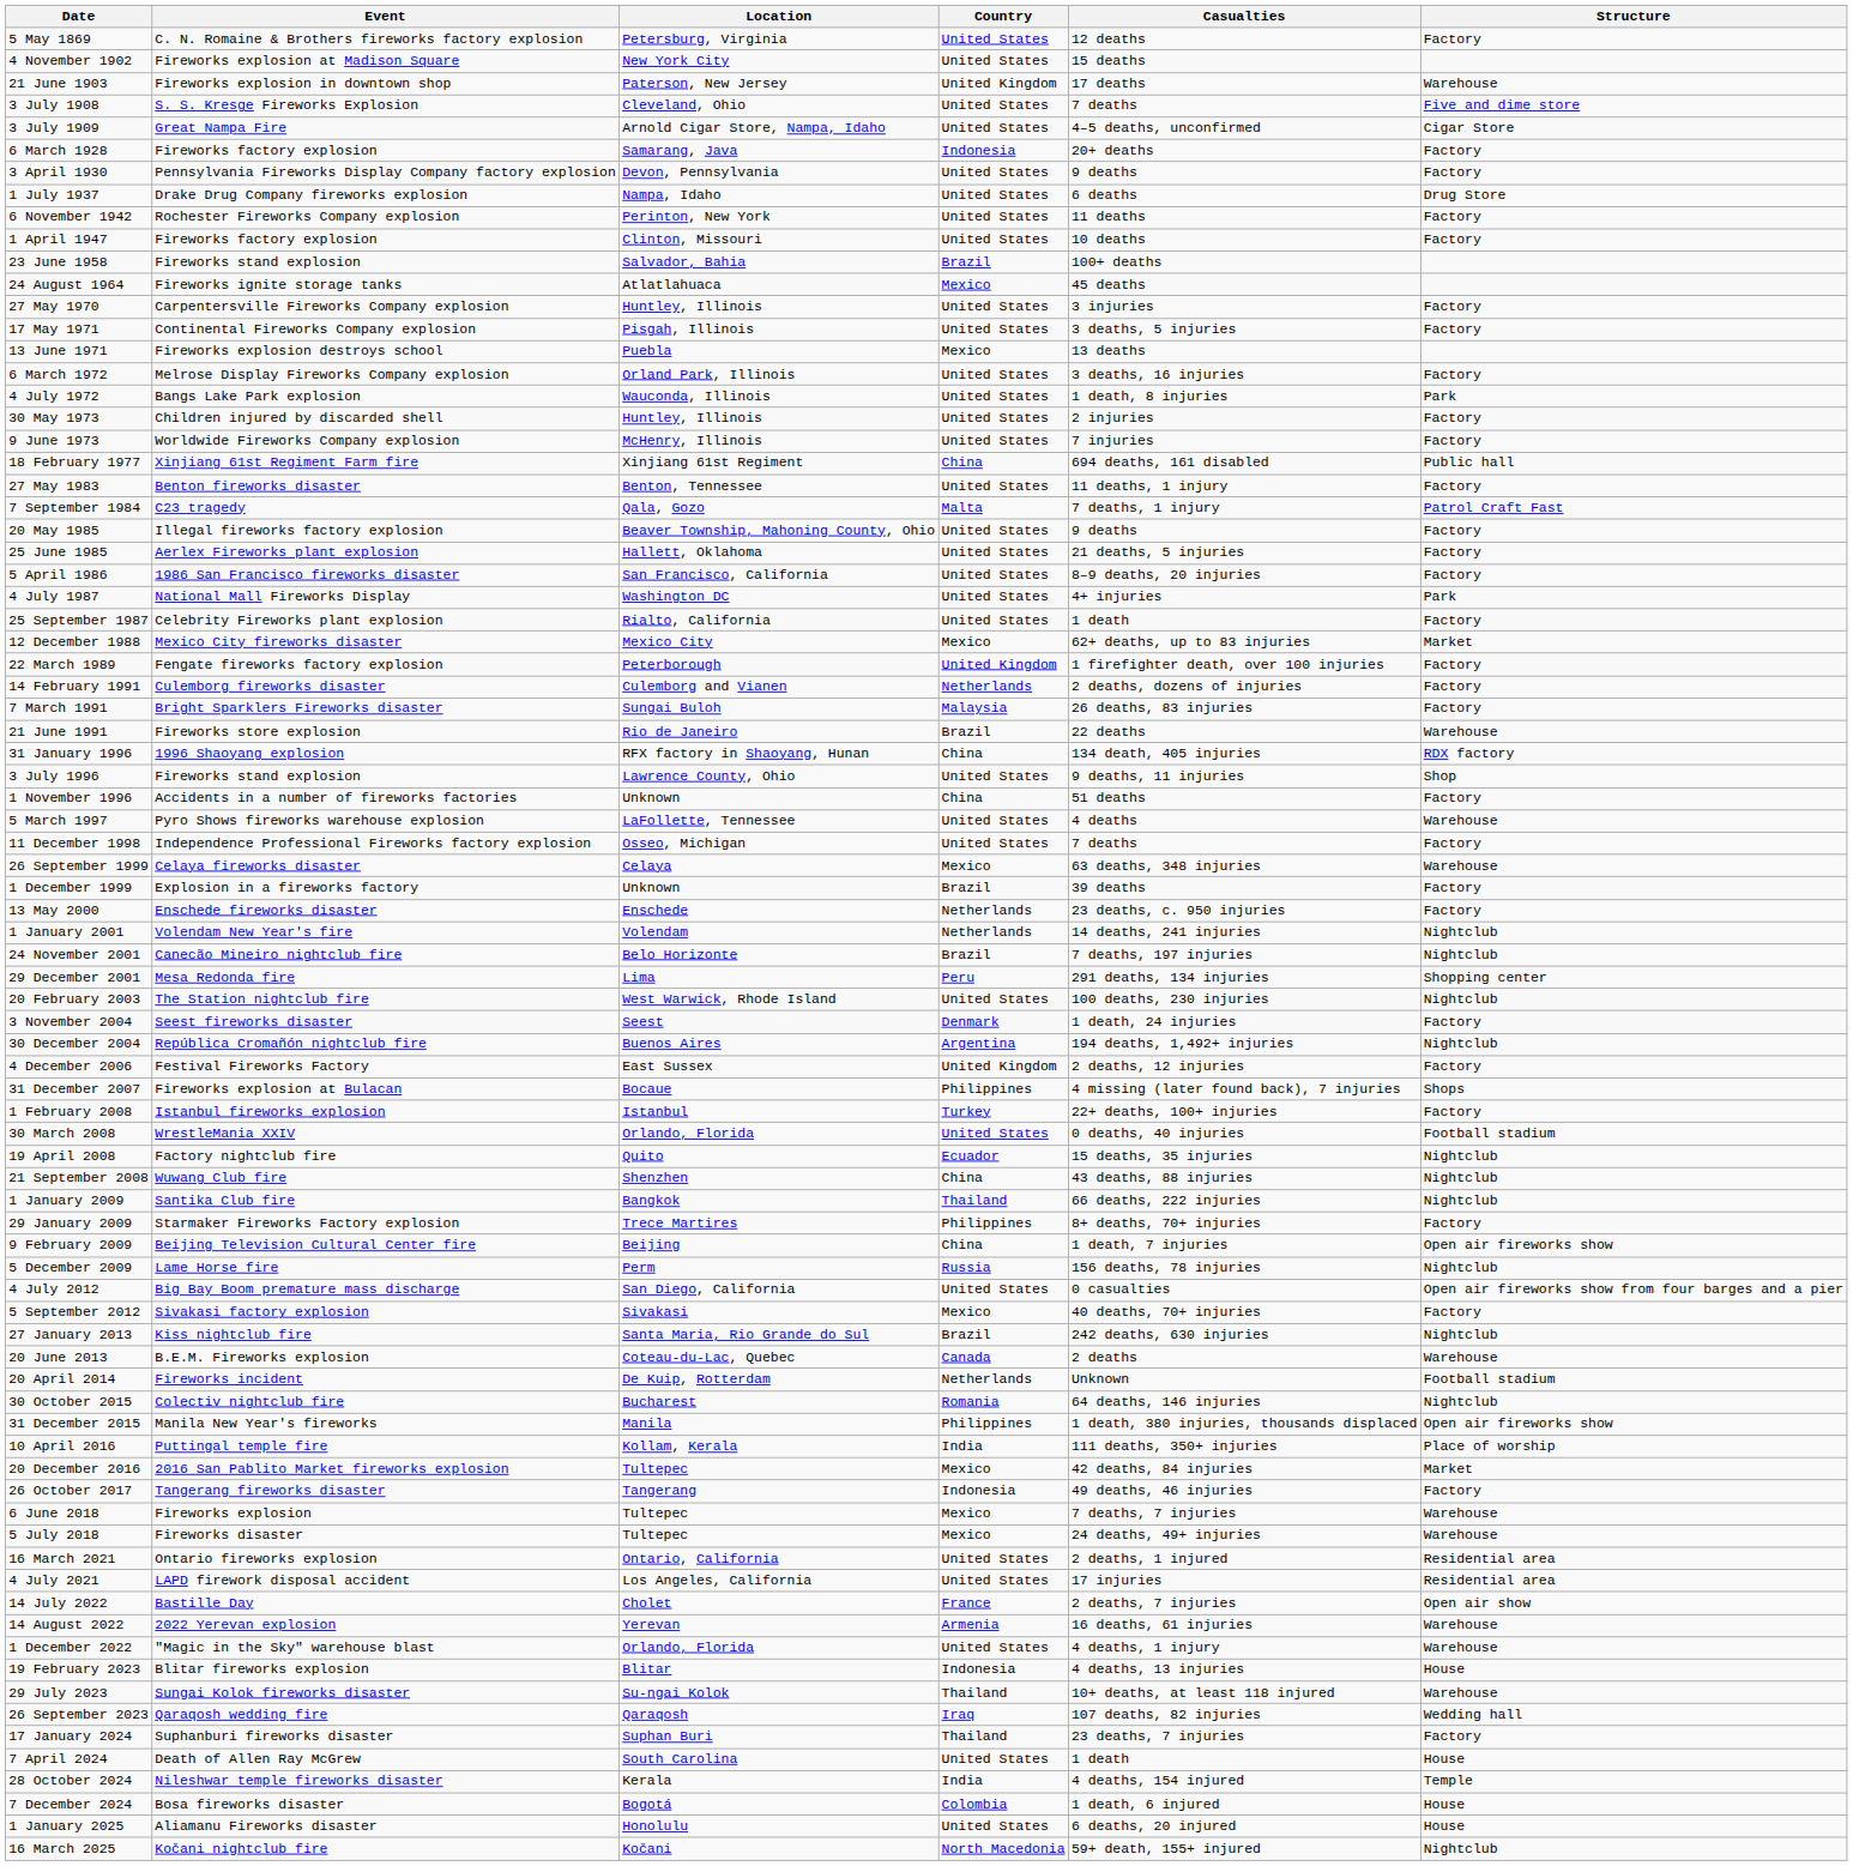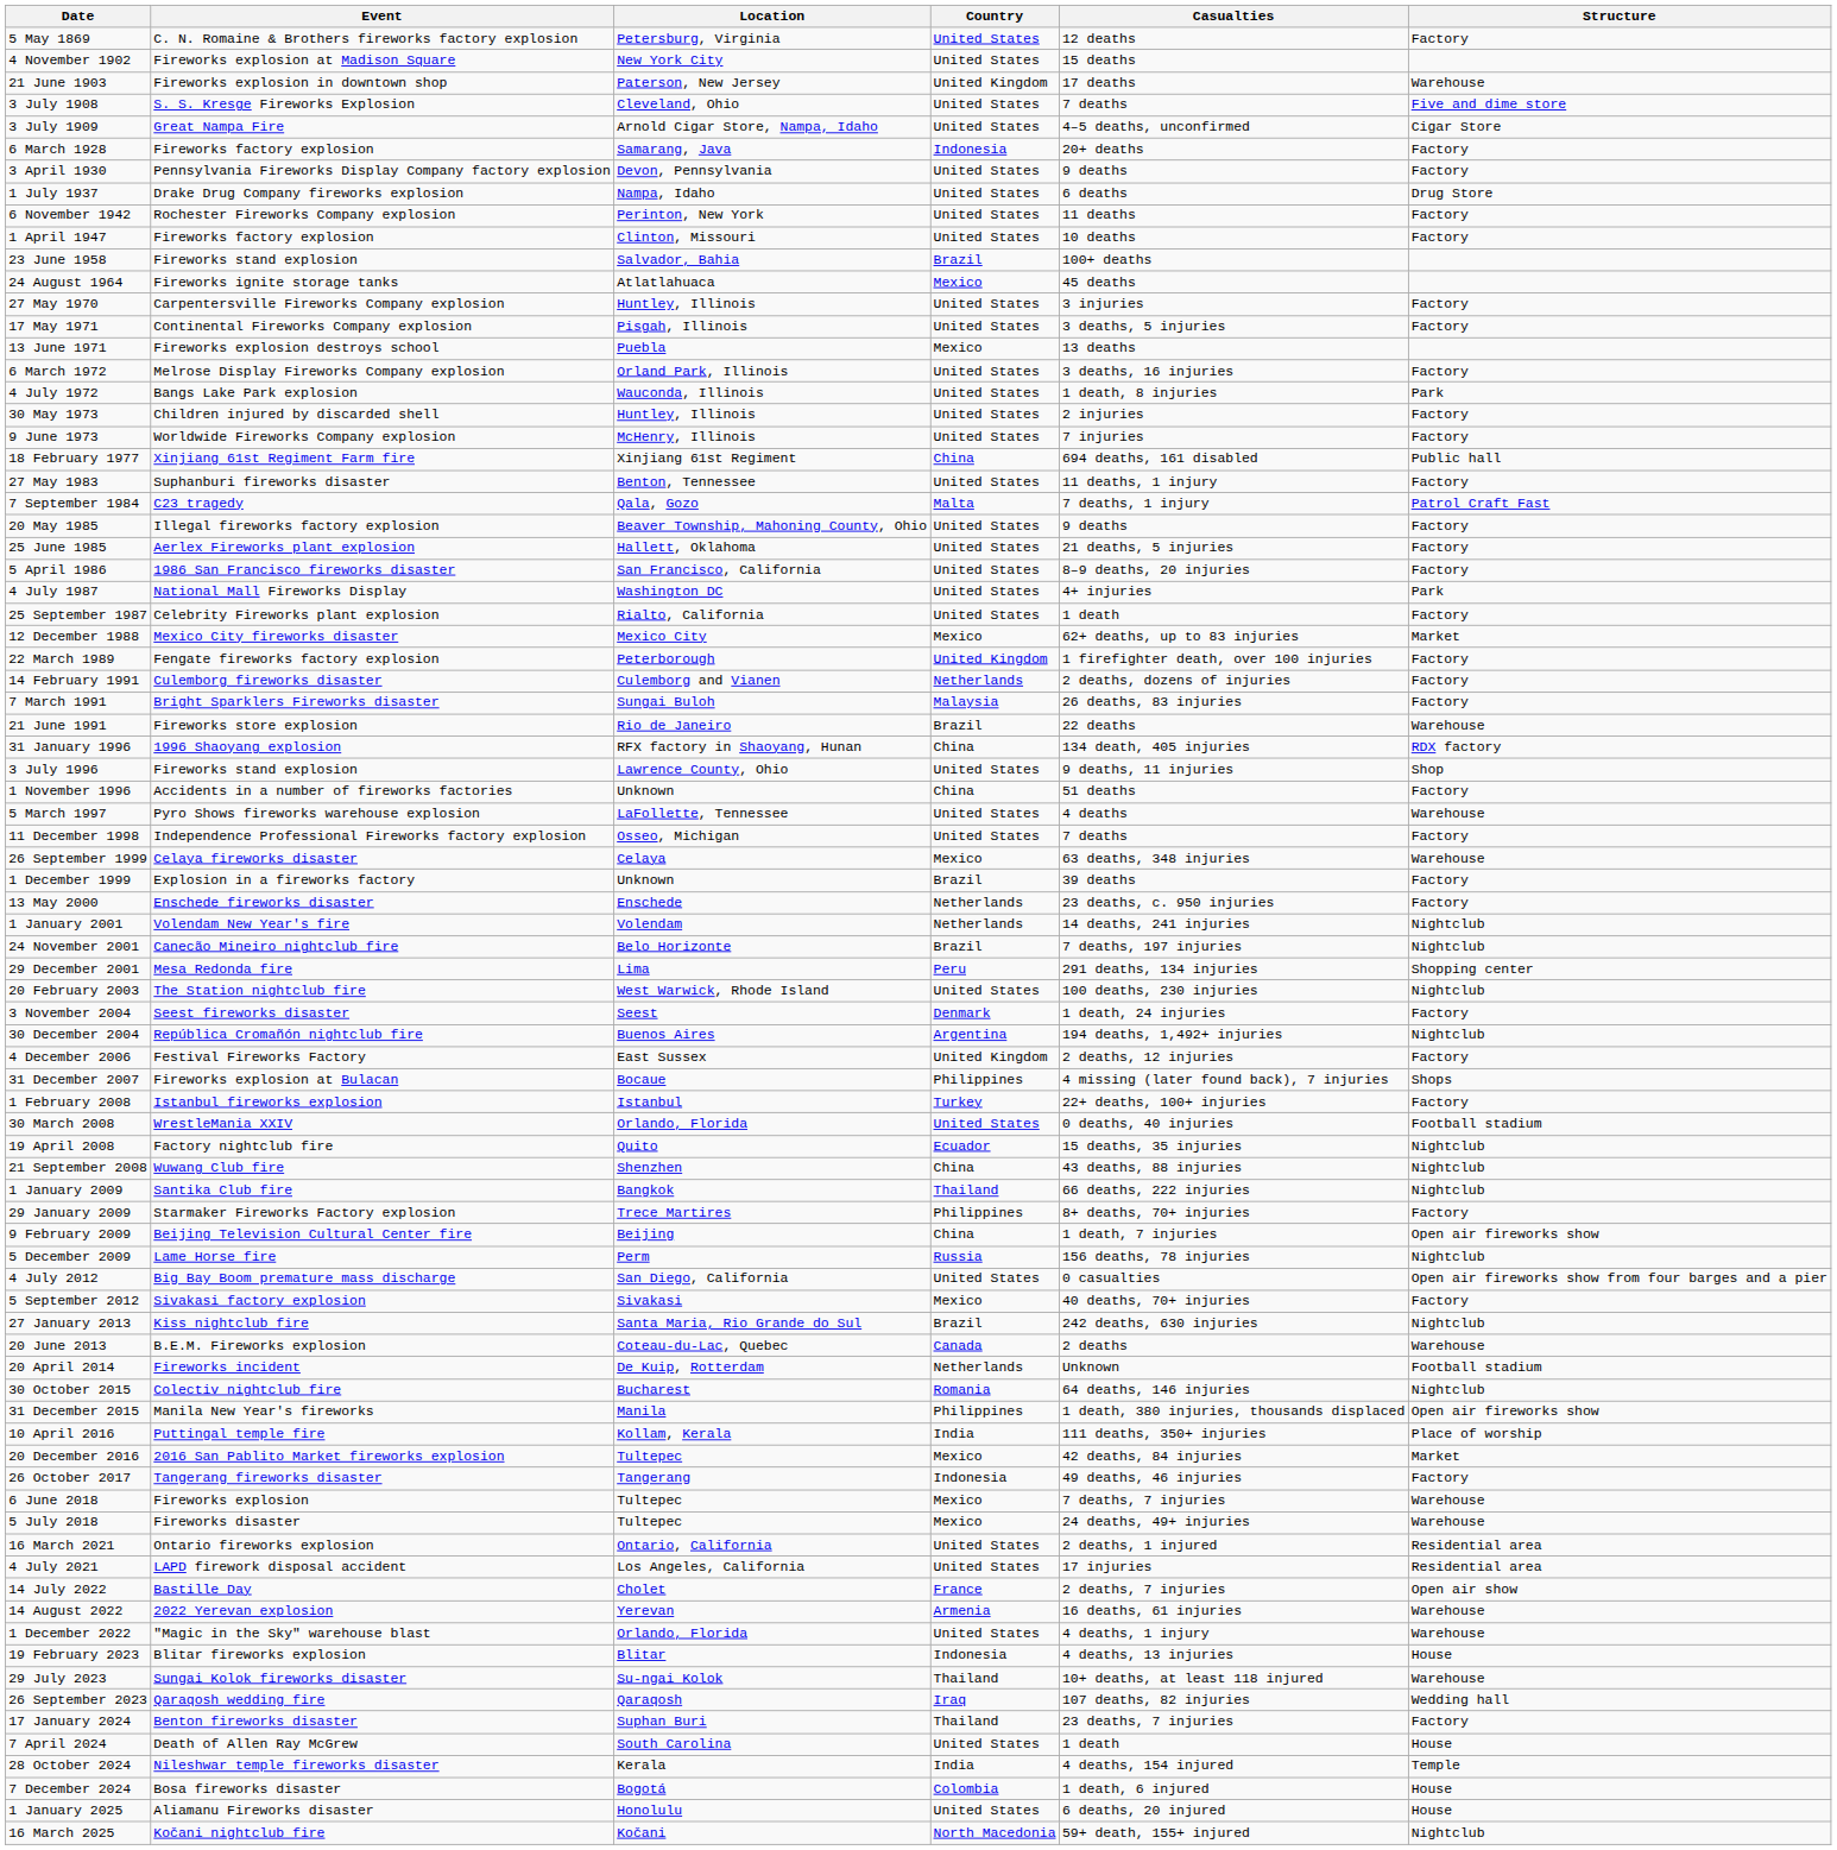27 May 1983 | Event: Benton fireworks disaster -> Suphanburi fireworks disaster
17 January 2024 | Event: Suphanburi fireworks disaster -> Benton fireworks disaster
